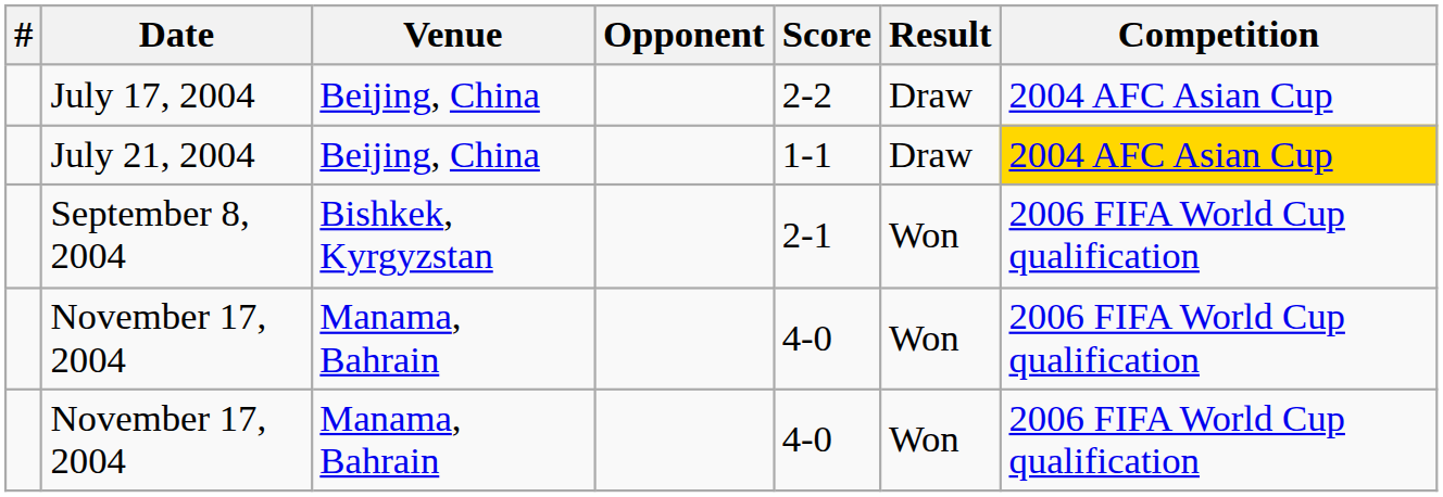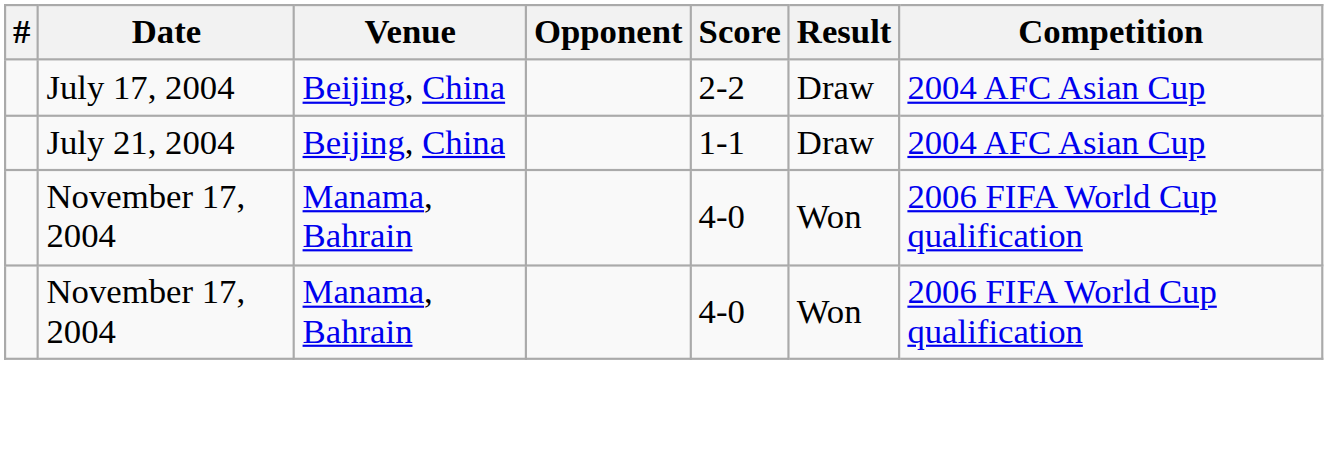July 21, 2004 | Competition: gold background -> no background
- row: September 8, 2004 | Bishkek, Kyrgyzstan | 2-1 | Won | 2006 FIFA World Cup qualification
